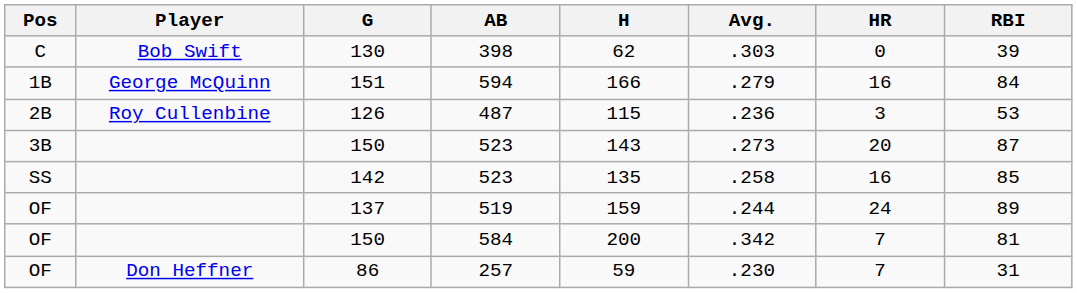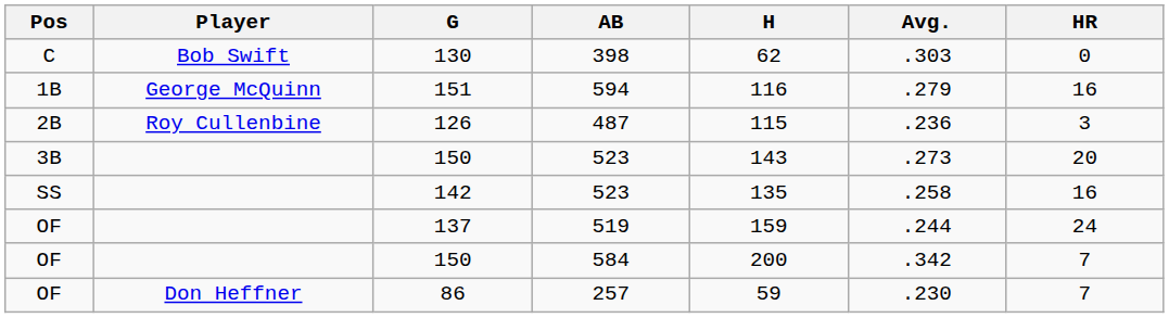- column: RBI | 39 | 84 | 53 | 87 | 85 | 89 | 81 | 31
151 | H: 166 -> 116
